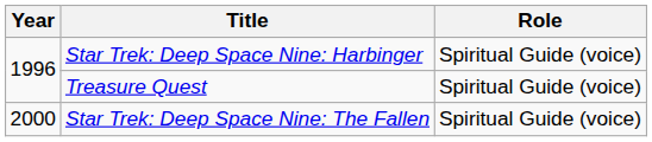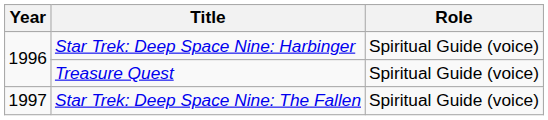Star Trek: Deep Space Nine: The Fallen | Year: 2000 -> 1997
